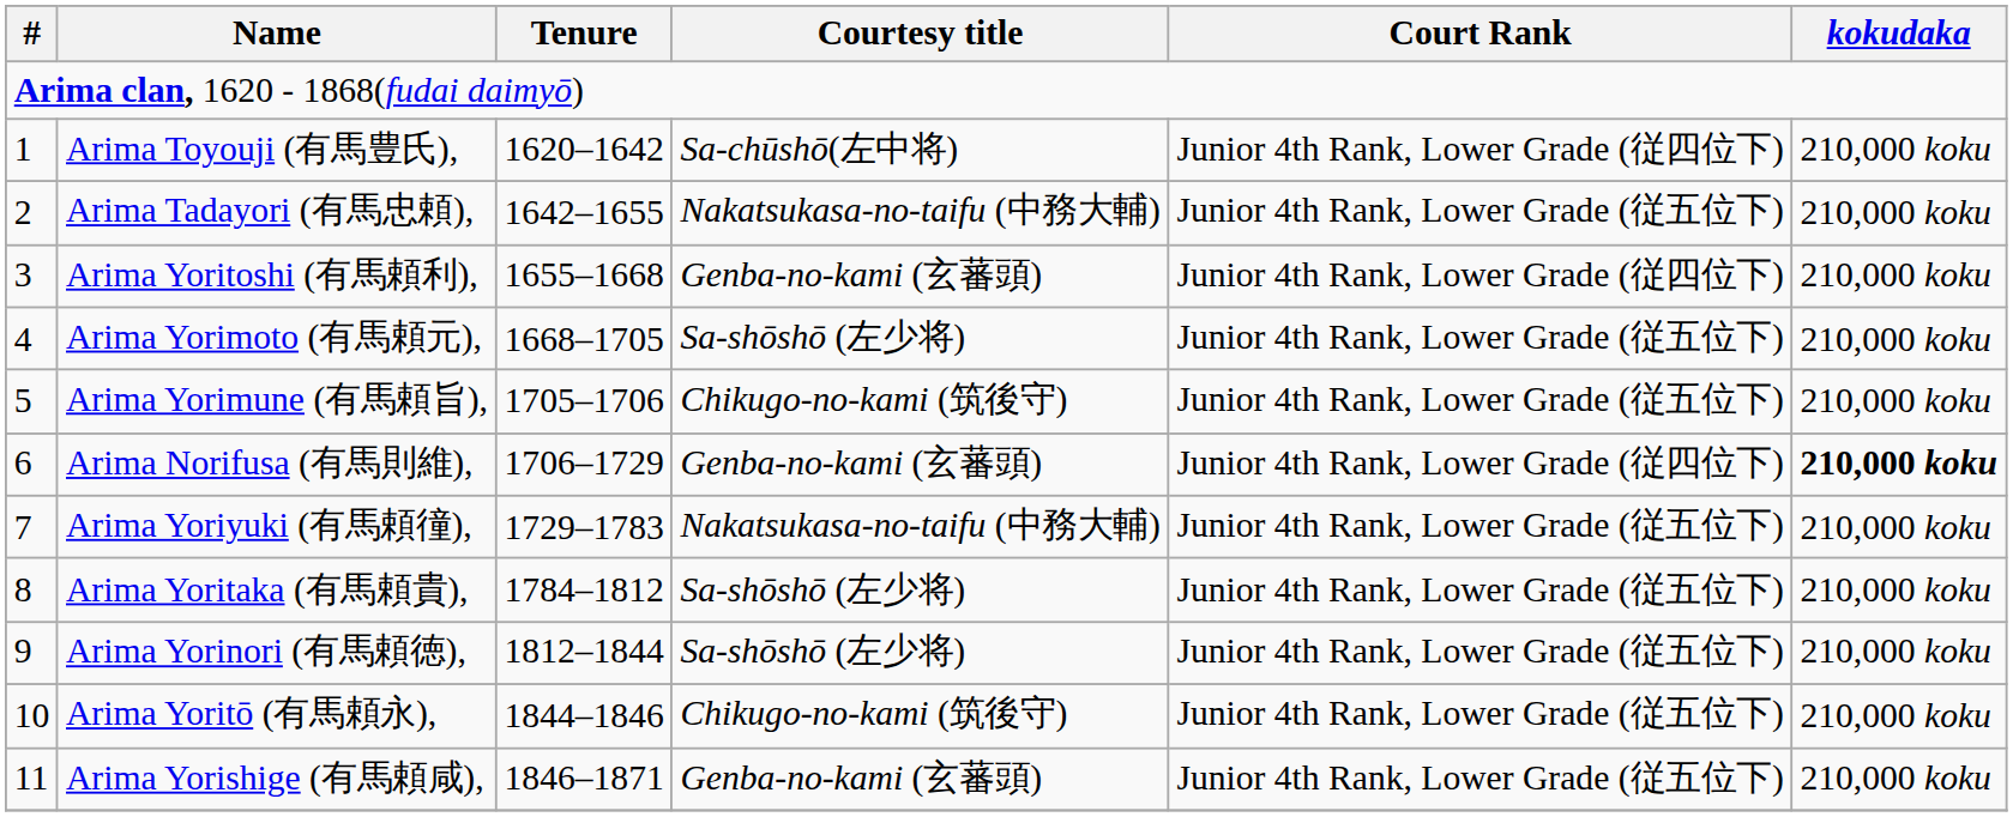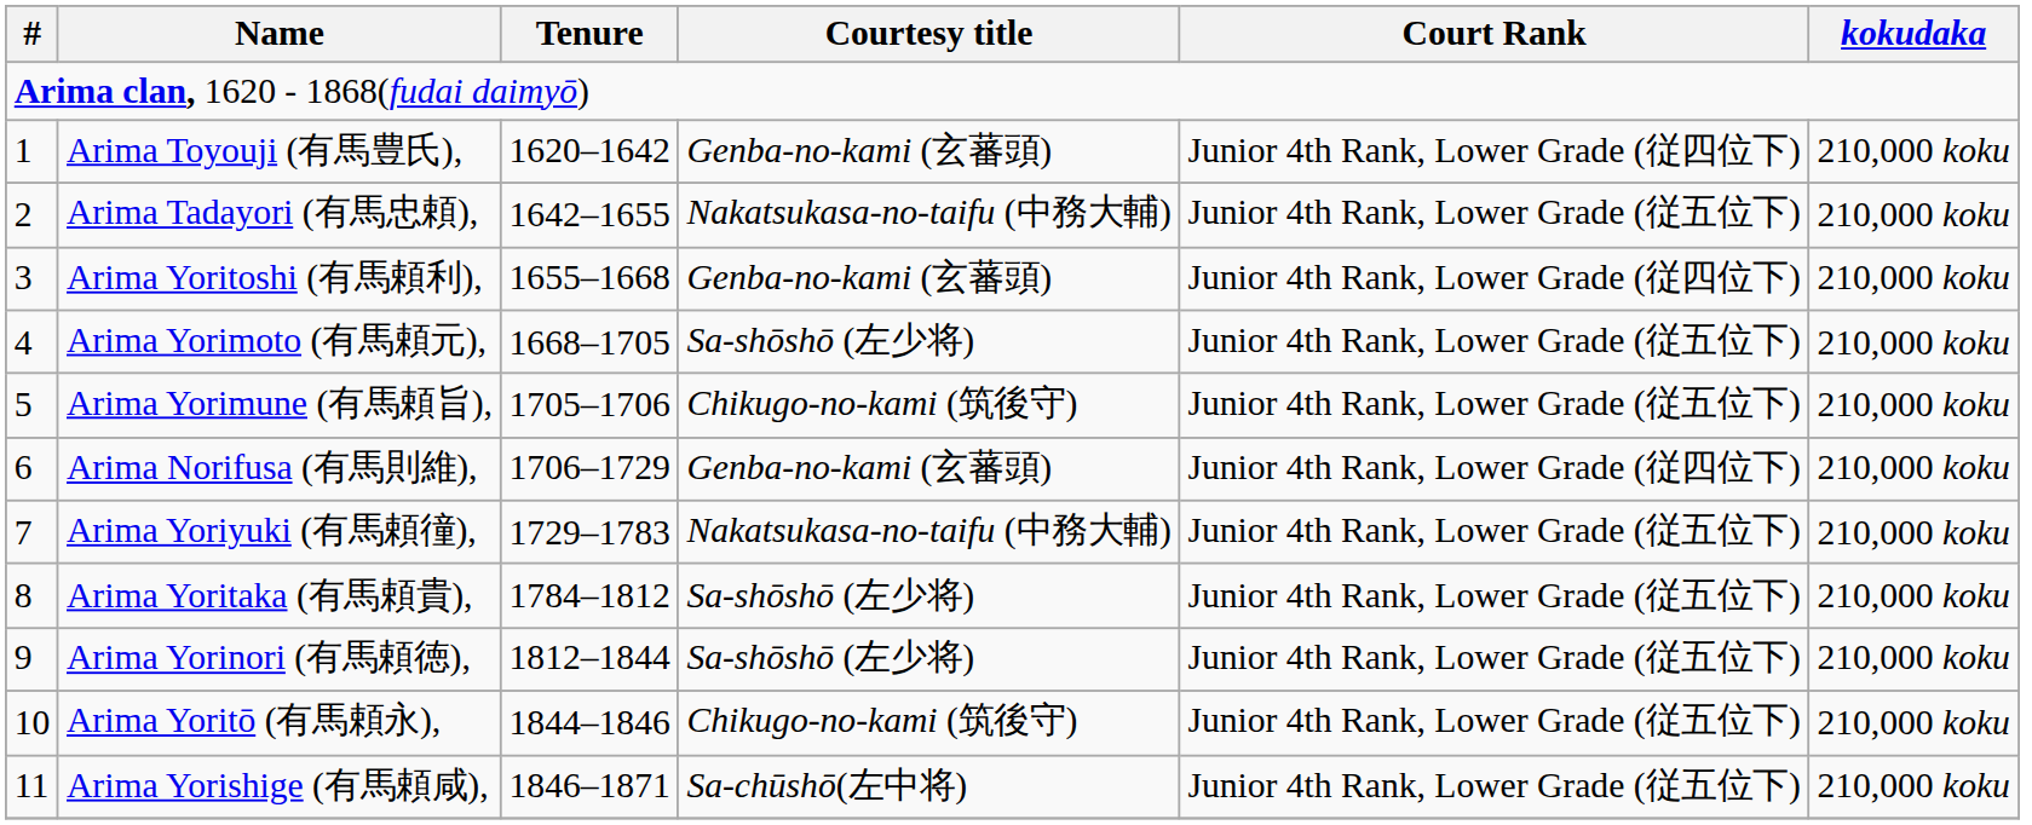Arima Toyouji (有馬豊氏), | Courtesy title: Sa-chūshō(左中将) -> Genba-no-kami (玄蕃頭)
Arima Norifusa (有馬則維), | kokudaka: bold -> normal
Arima Yorishige (有馬頼咸), | Courtesy title: Genba-no-kami (玄蕃頭) -> Sa-chūshō(左中将)
